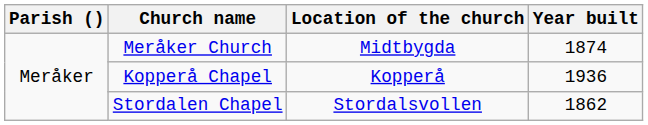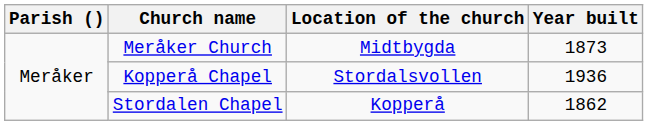Meråker Church | Year built: 1874 -> 1873
Kopperå Chapel | Location of the church: Kopperå -> Stordalsvollen
Stordalen Chapel | Location of the church: Stordalsvollen -> Kopperå
